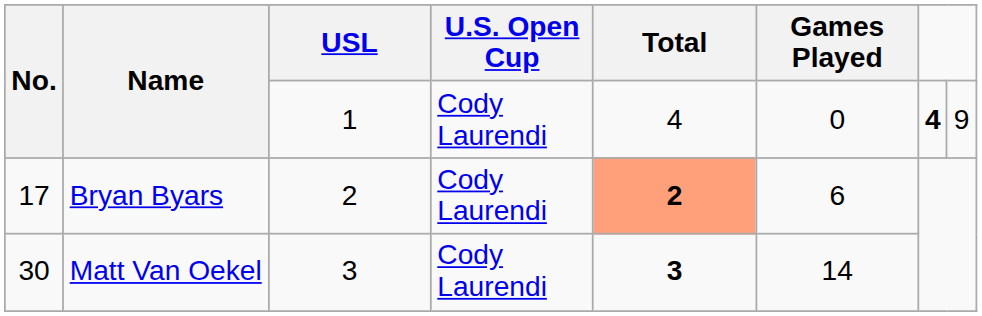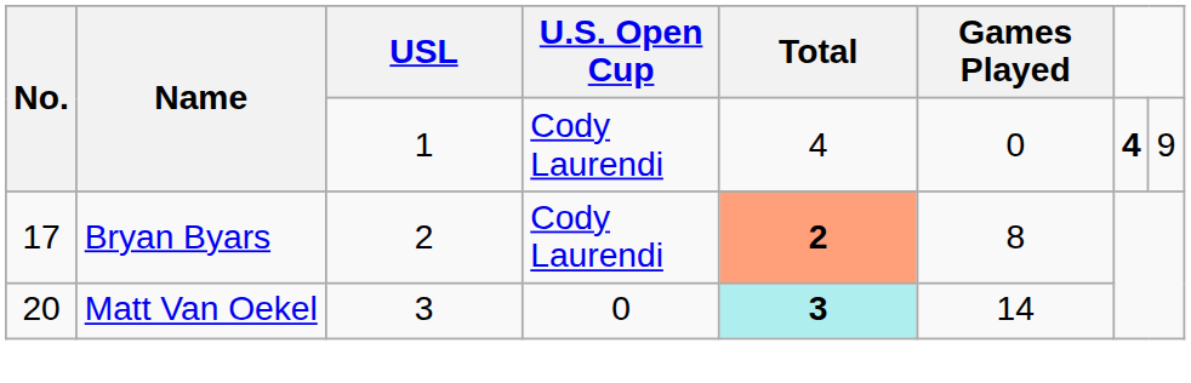Bryan Byars | Games Played: 6 -> 8
Matt Van Oekel | No.: 30 -> 20
Matt Van Oekel | U.S. Open Cup: Cody Laurendi -> 0
Matt Van Oekel | Total: no background -> paleturquoise background
